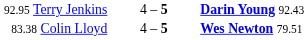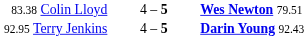rows swapped: 92.95 Terry Jenkins <-> 83.38 Colin Lloyd
